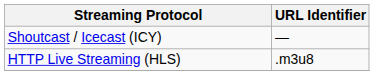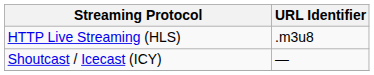rows swapped: Shoutcast / Icecast (ICY) <-> HTTP Live Streaming (HLS)
